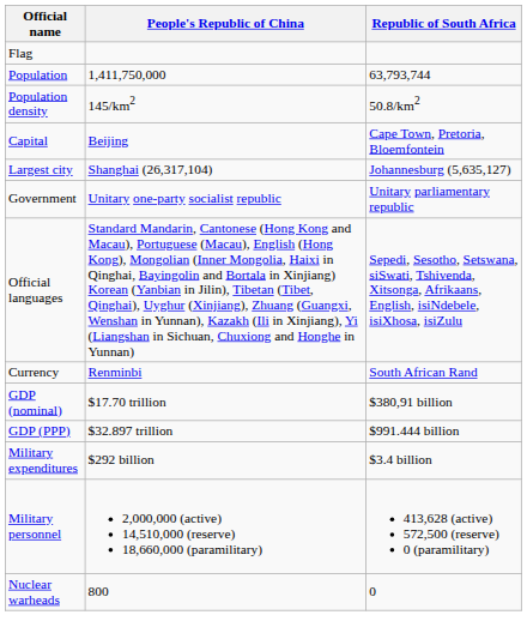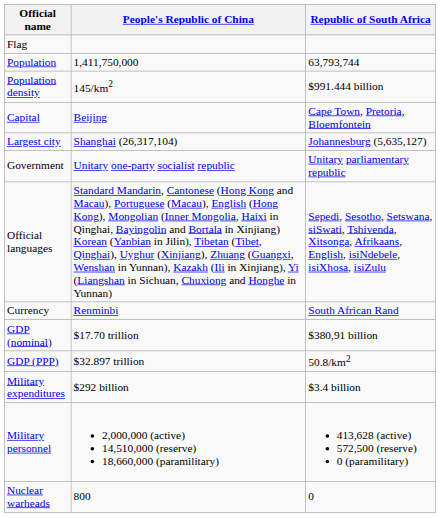Population density | Republic of South Africa: 50.8/km2 -> $991.444 billion
GDP (PPP) | Republic of South Africa: $991.444 billion -> 50.8/km2
